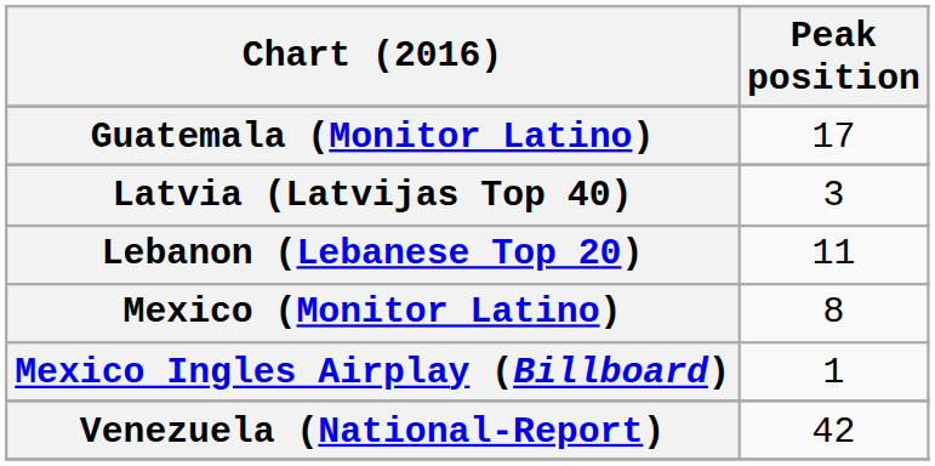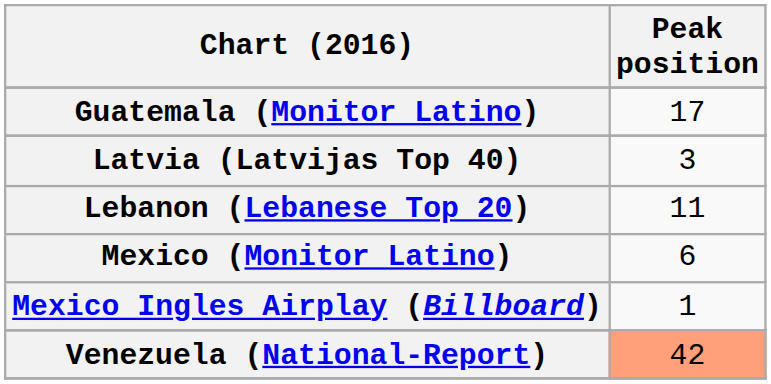Mexico (Monitor Latino) | Peak position: 8 -> 6
Venezuela (National-Report) | Peak position: no background -> lightsalmon background
